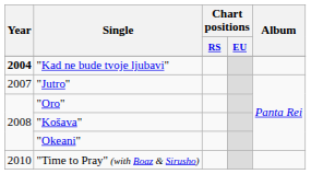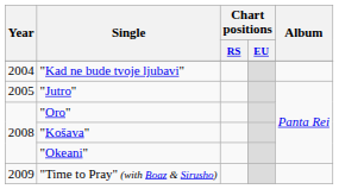"Kad ne bude tvoje ljubavi" | Year: bold -> normal
"Jutro" | Year: 2007 -> 2005
"Time to Pray" (with Boaz & Sirusho) | Year: 2010 -> 2009
